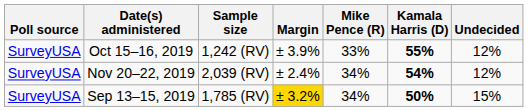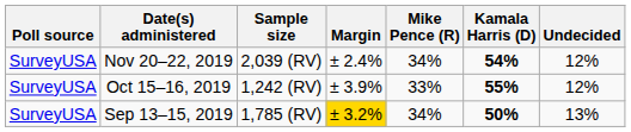rows swapped: Nov 20–22, 2019 <-> Oct 15–16, 2019
Sep 13–15, 2019 | Undecided: 15% -> 13%
